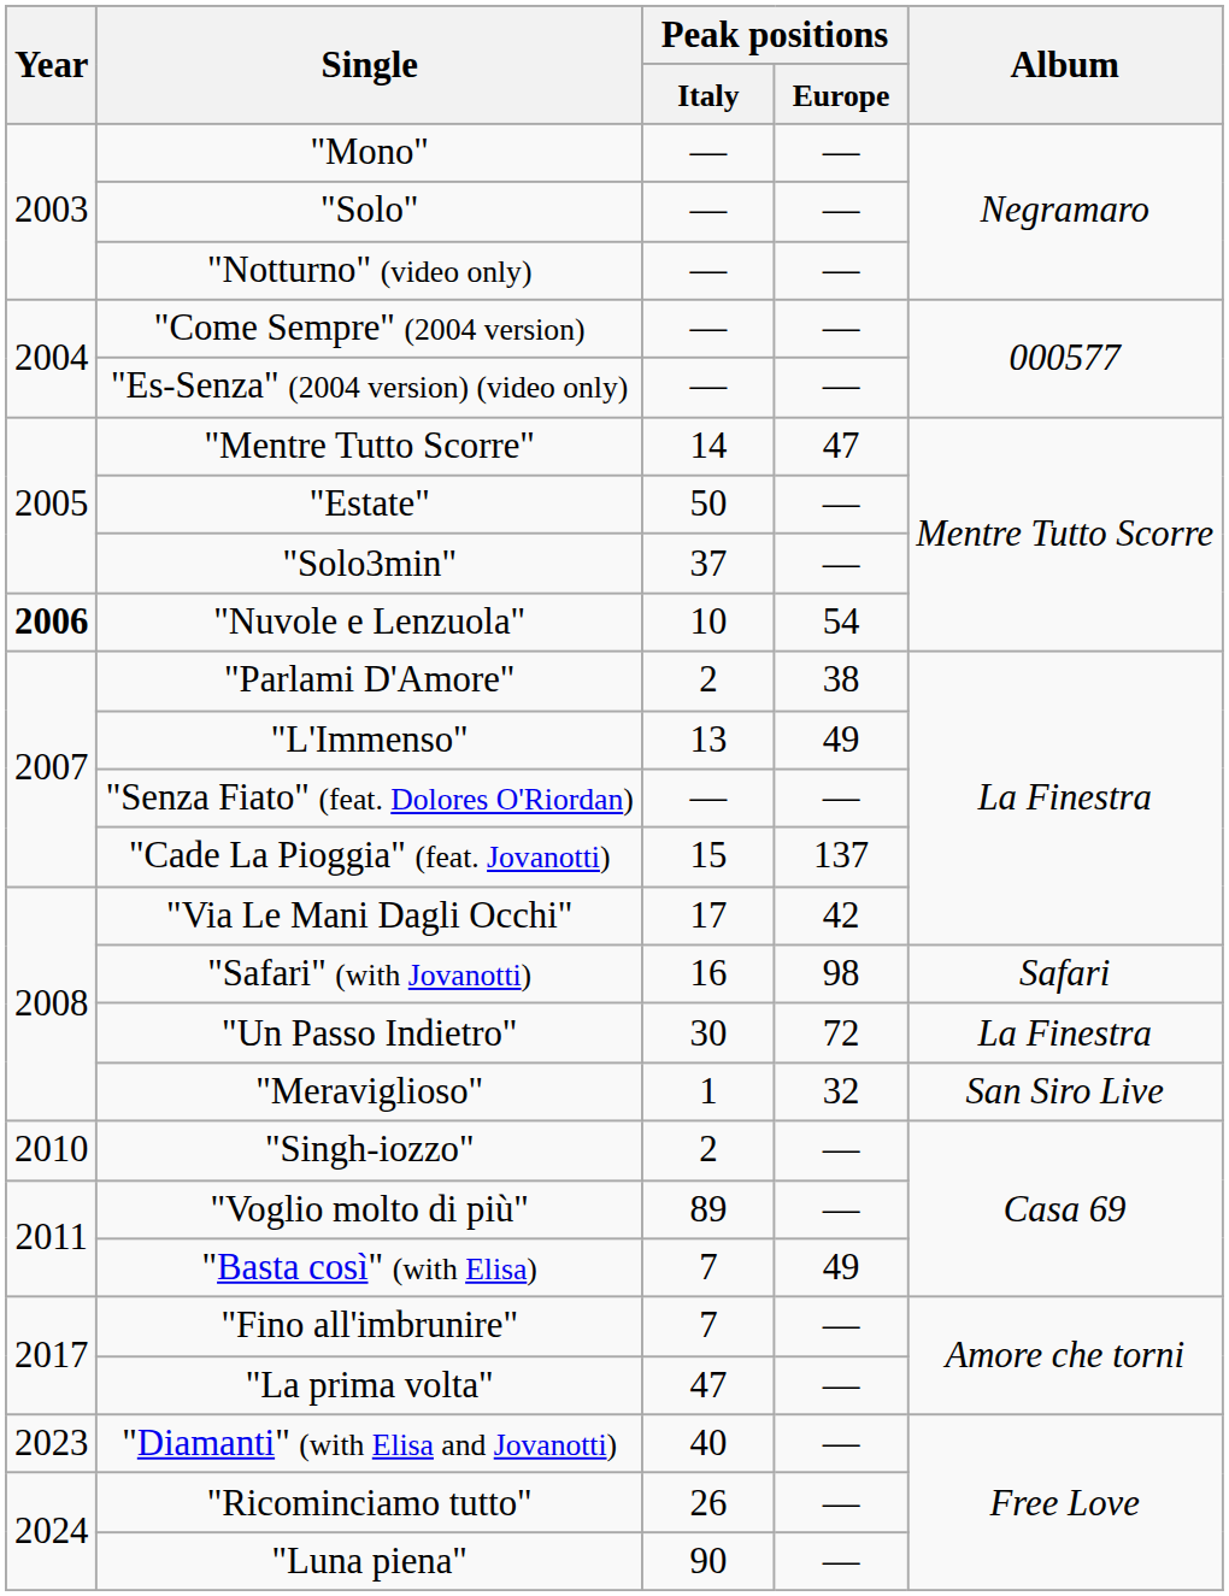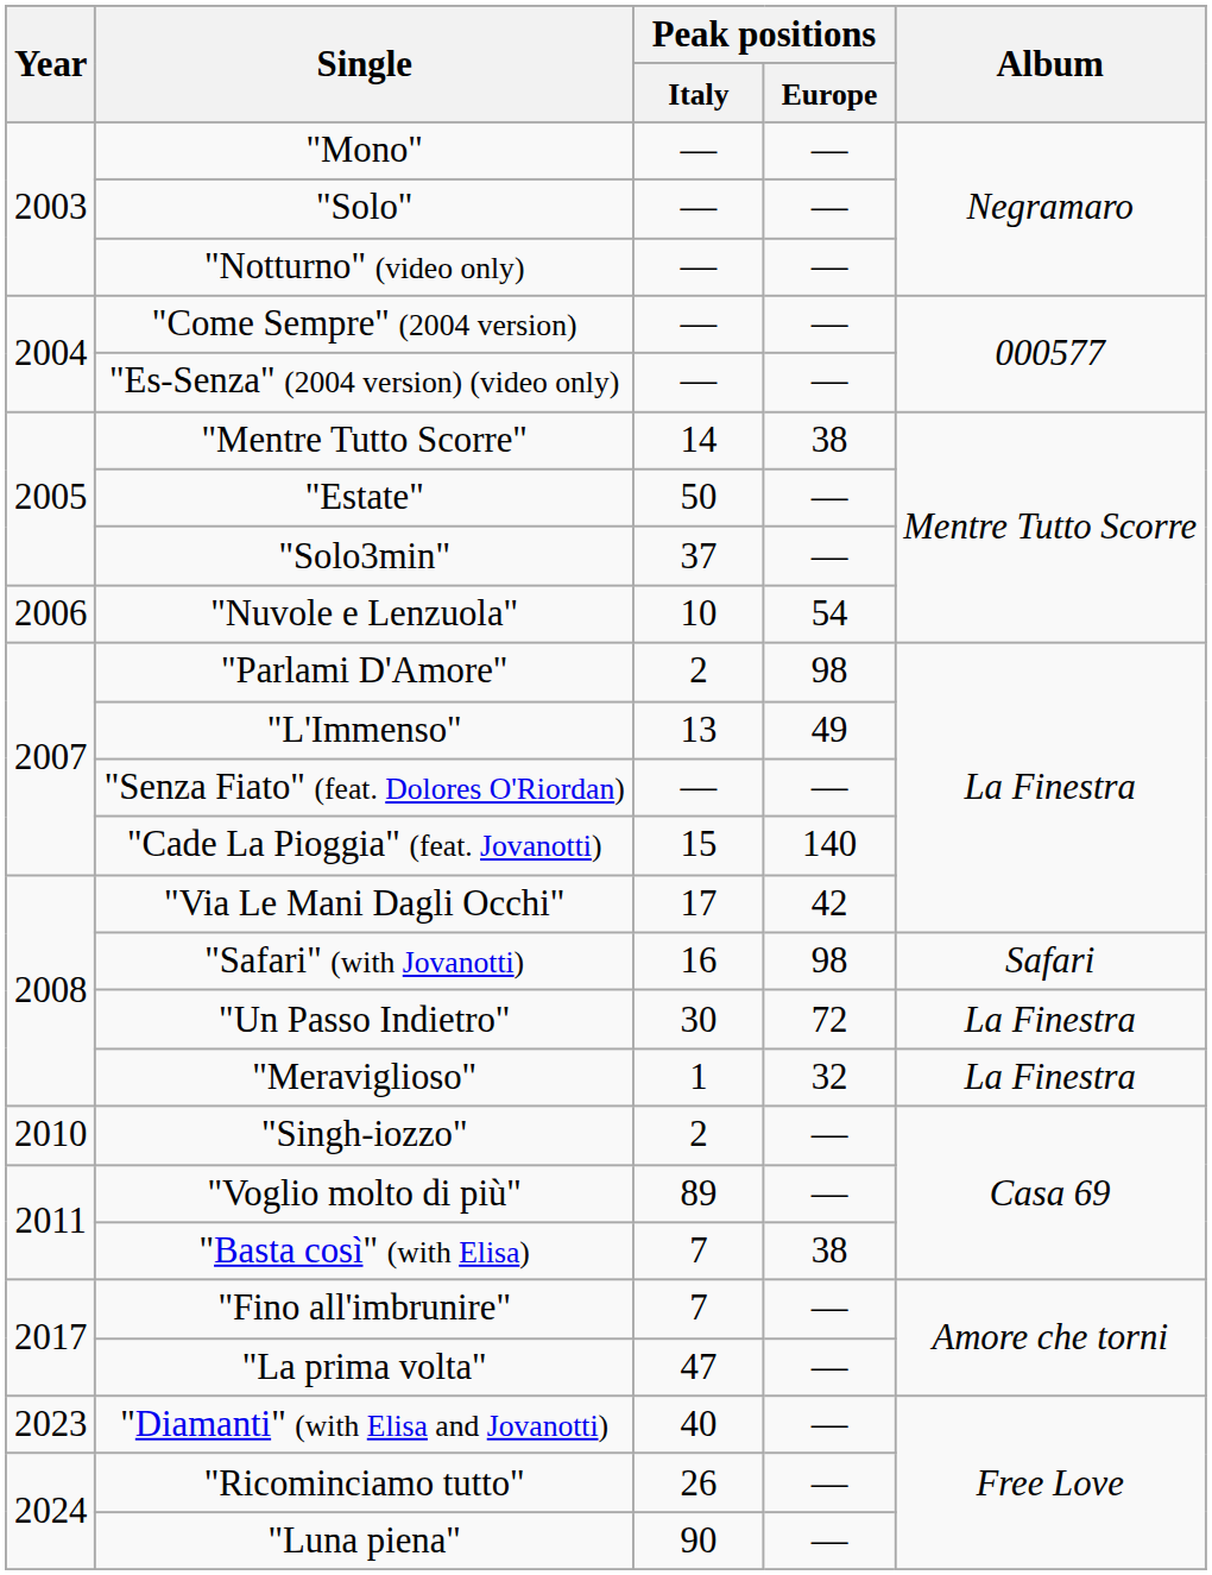"Mentre Tutto Scorre" | Peak positions / Europe: 47 -> 38
"Nuvole e Lenzuola" | Year: bold -> normal
"Parlami D'Amore" | Peak positions / Europe: 38 -> 98
"Cade La Pioggia" (feat. Jovanotti) | Peak positions / Europe: 137 -> 140
"Meraviglioso" | Album: San Siro Live -> La Finestra
"Basta così" (with Elisa) | Peak positions / Europe: 49 -> 38
